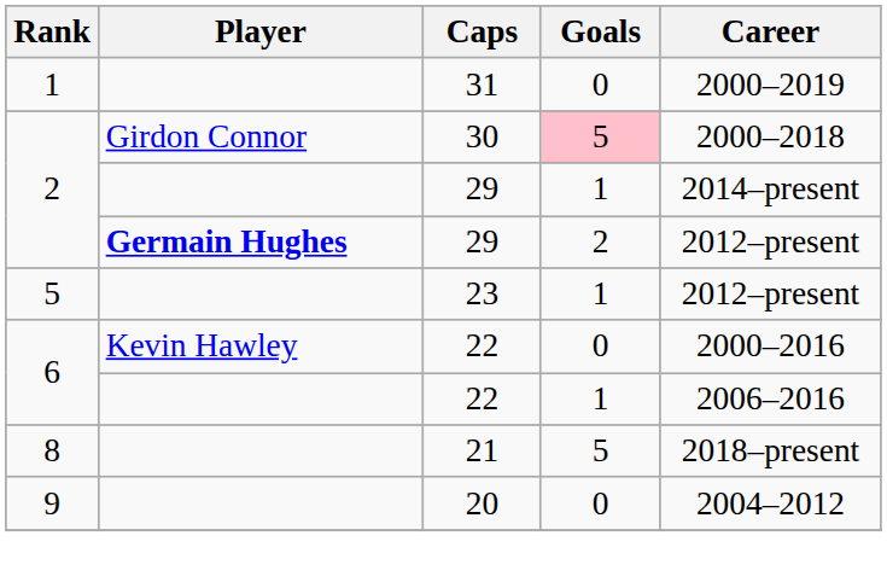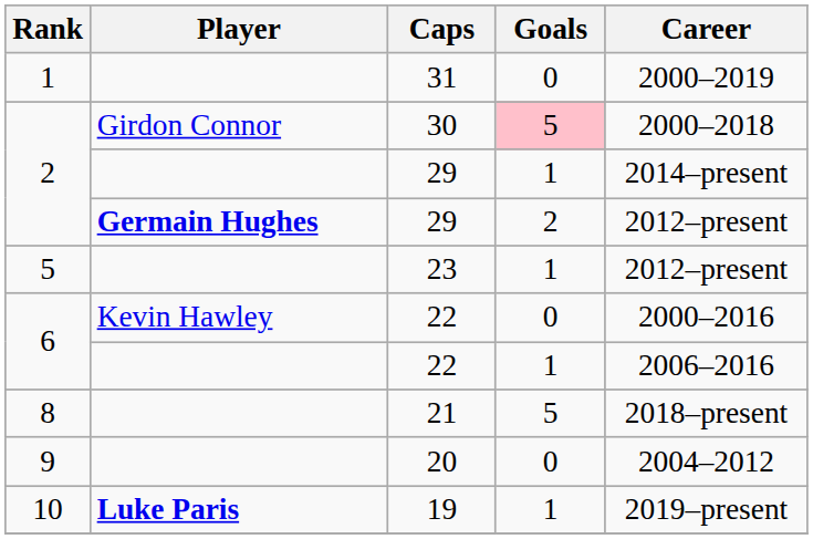+ row: 10 | Luke Paris | 19 | 1 | 2019–present
